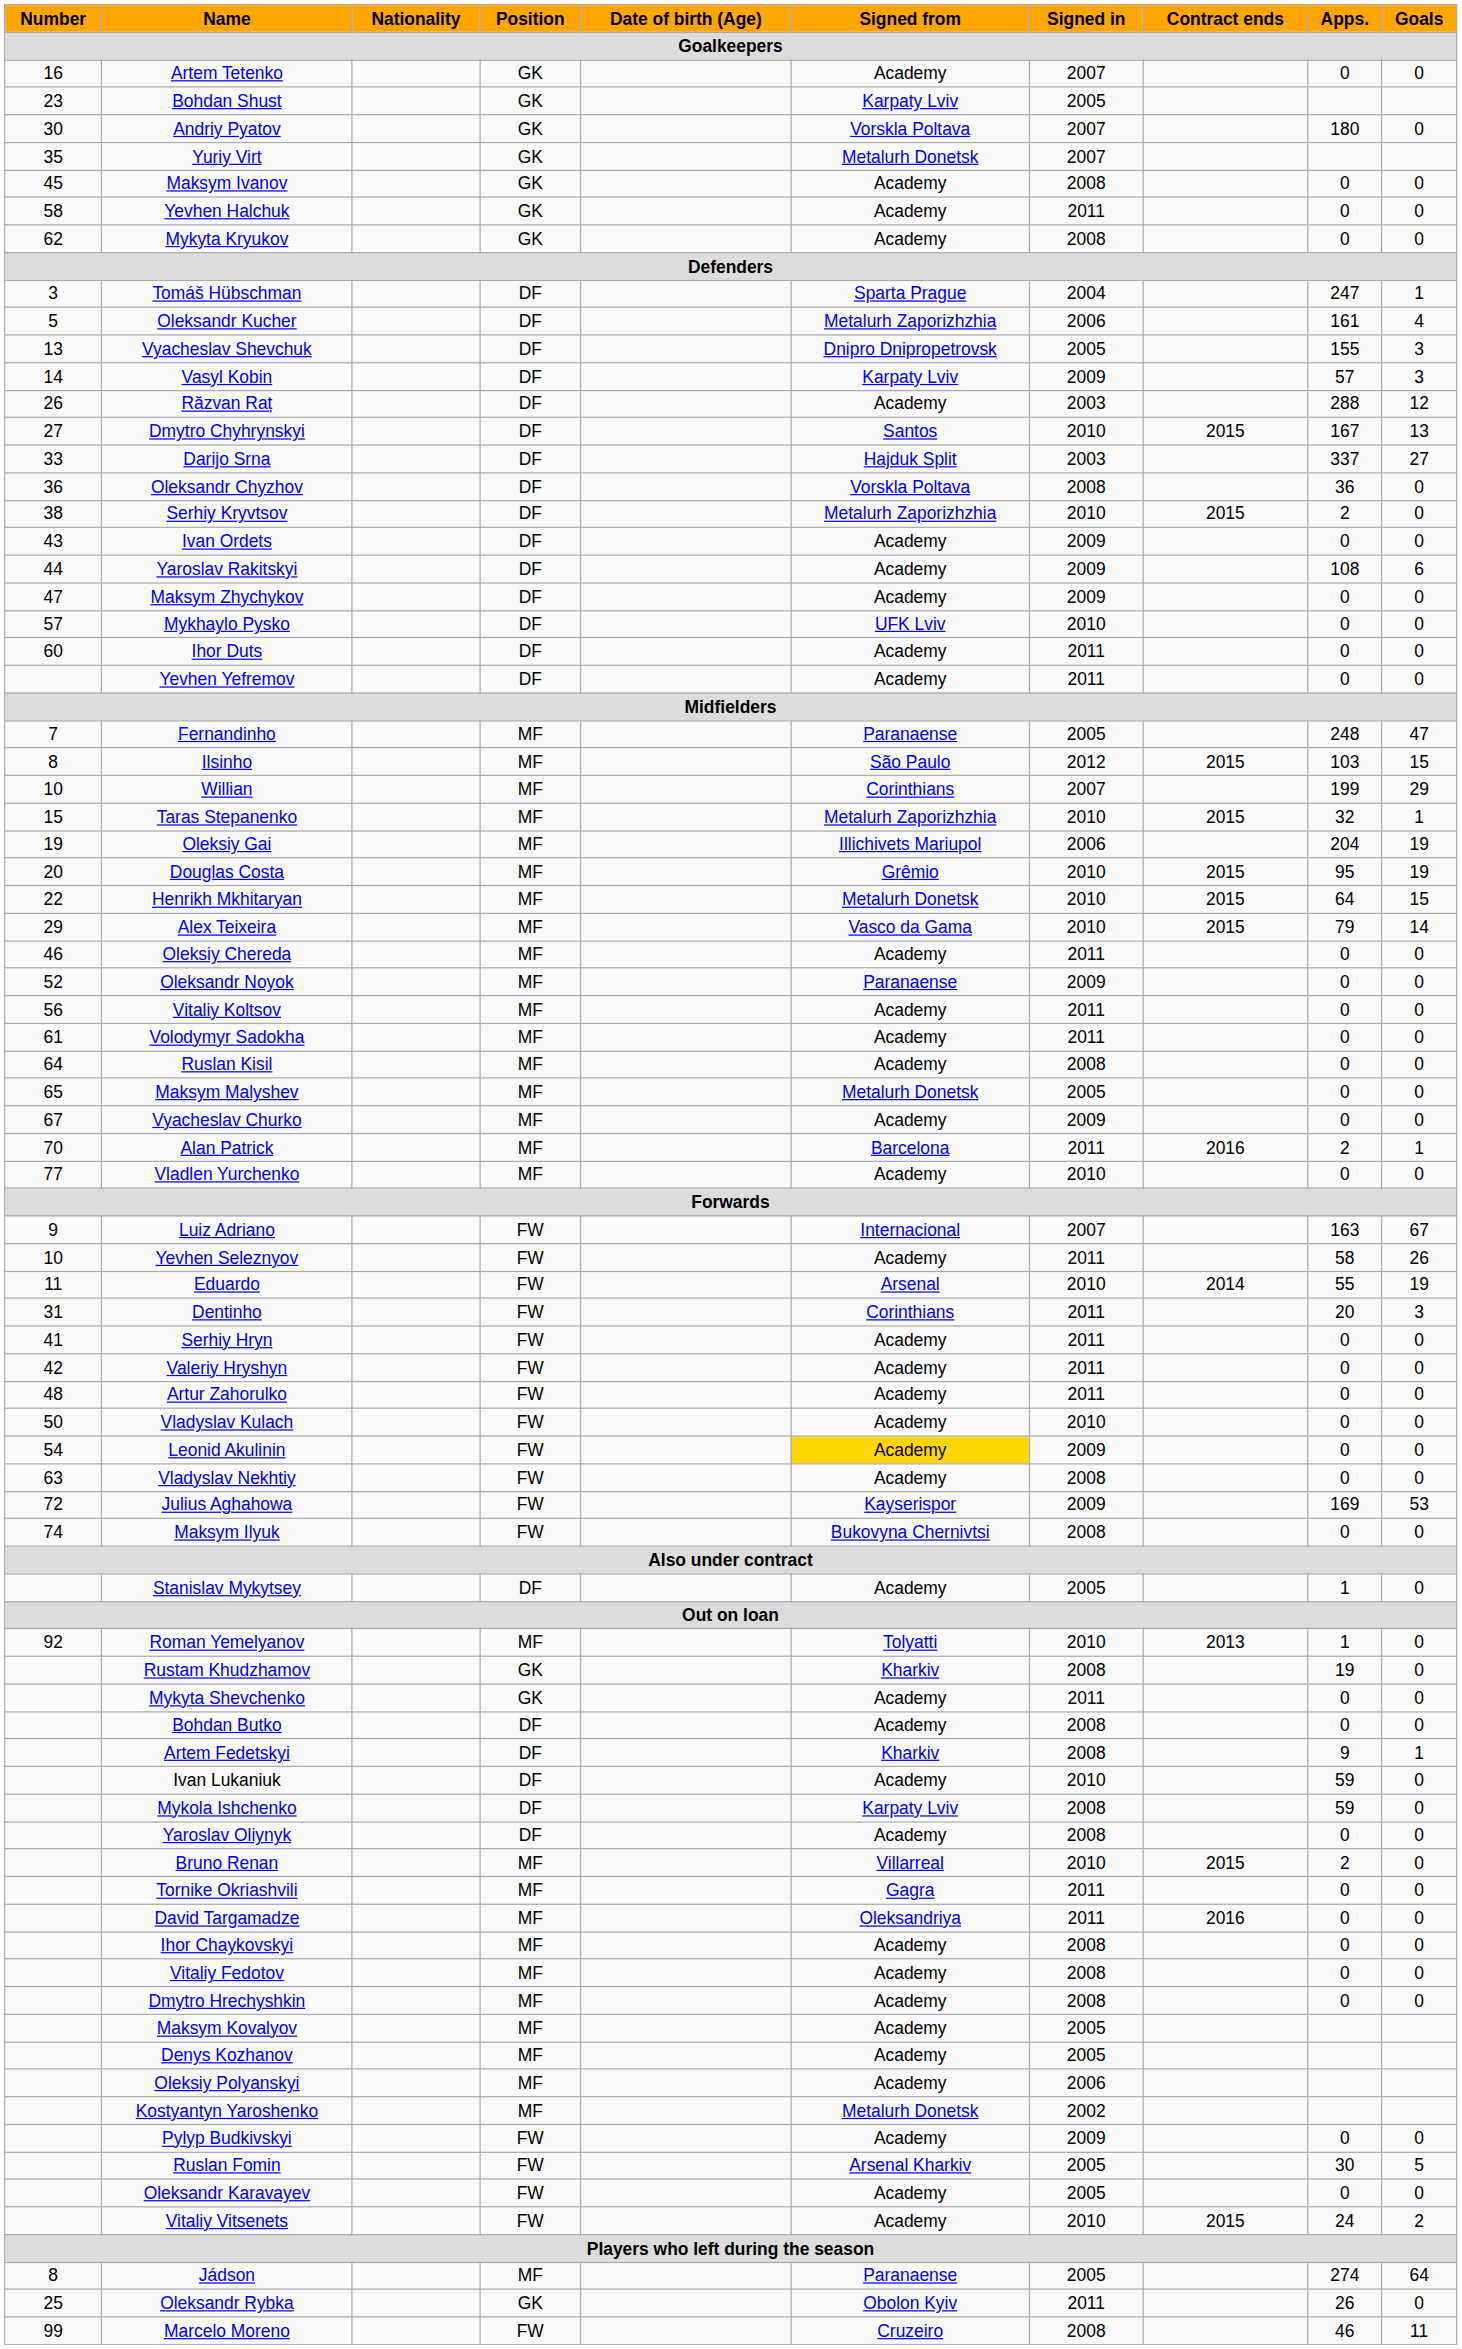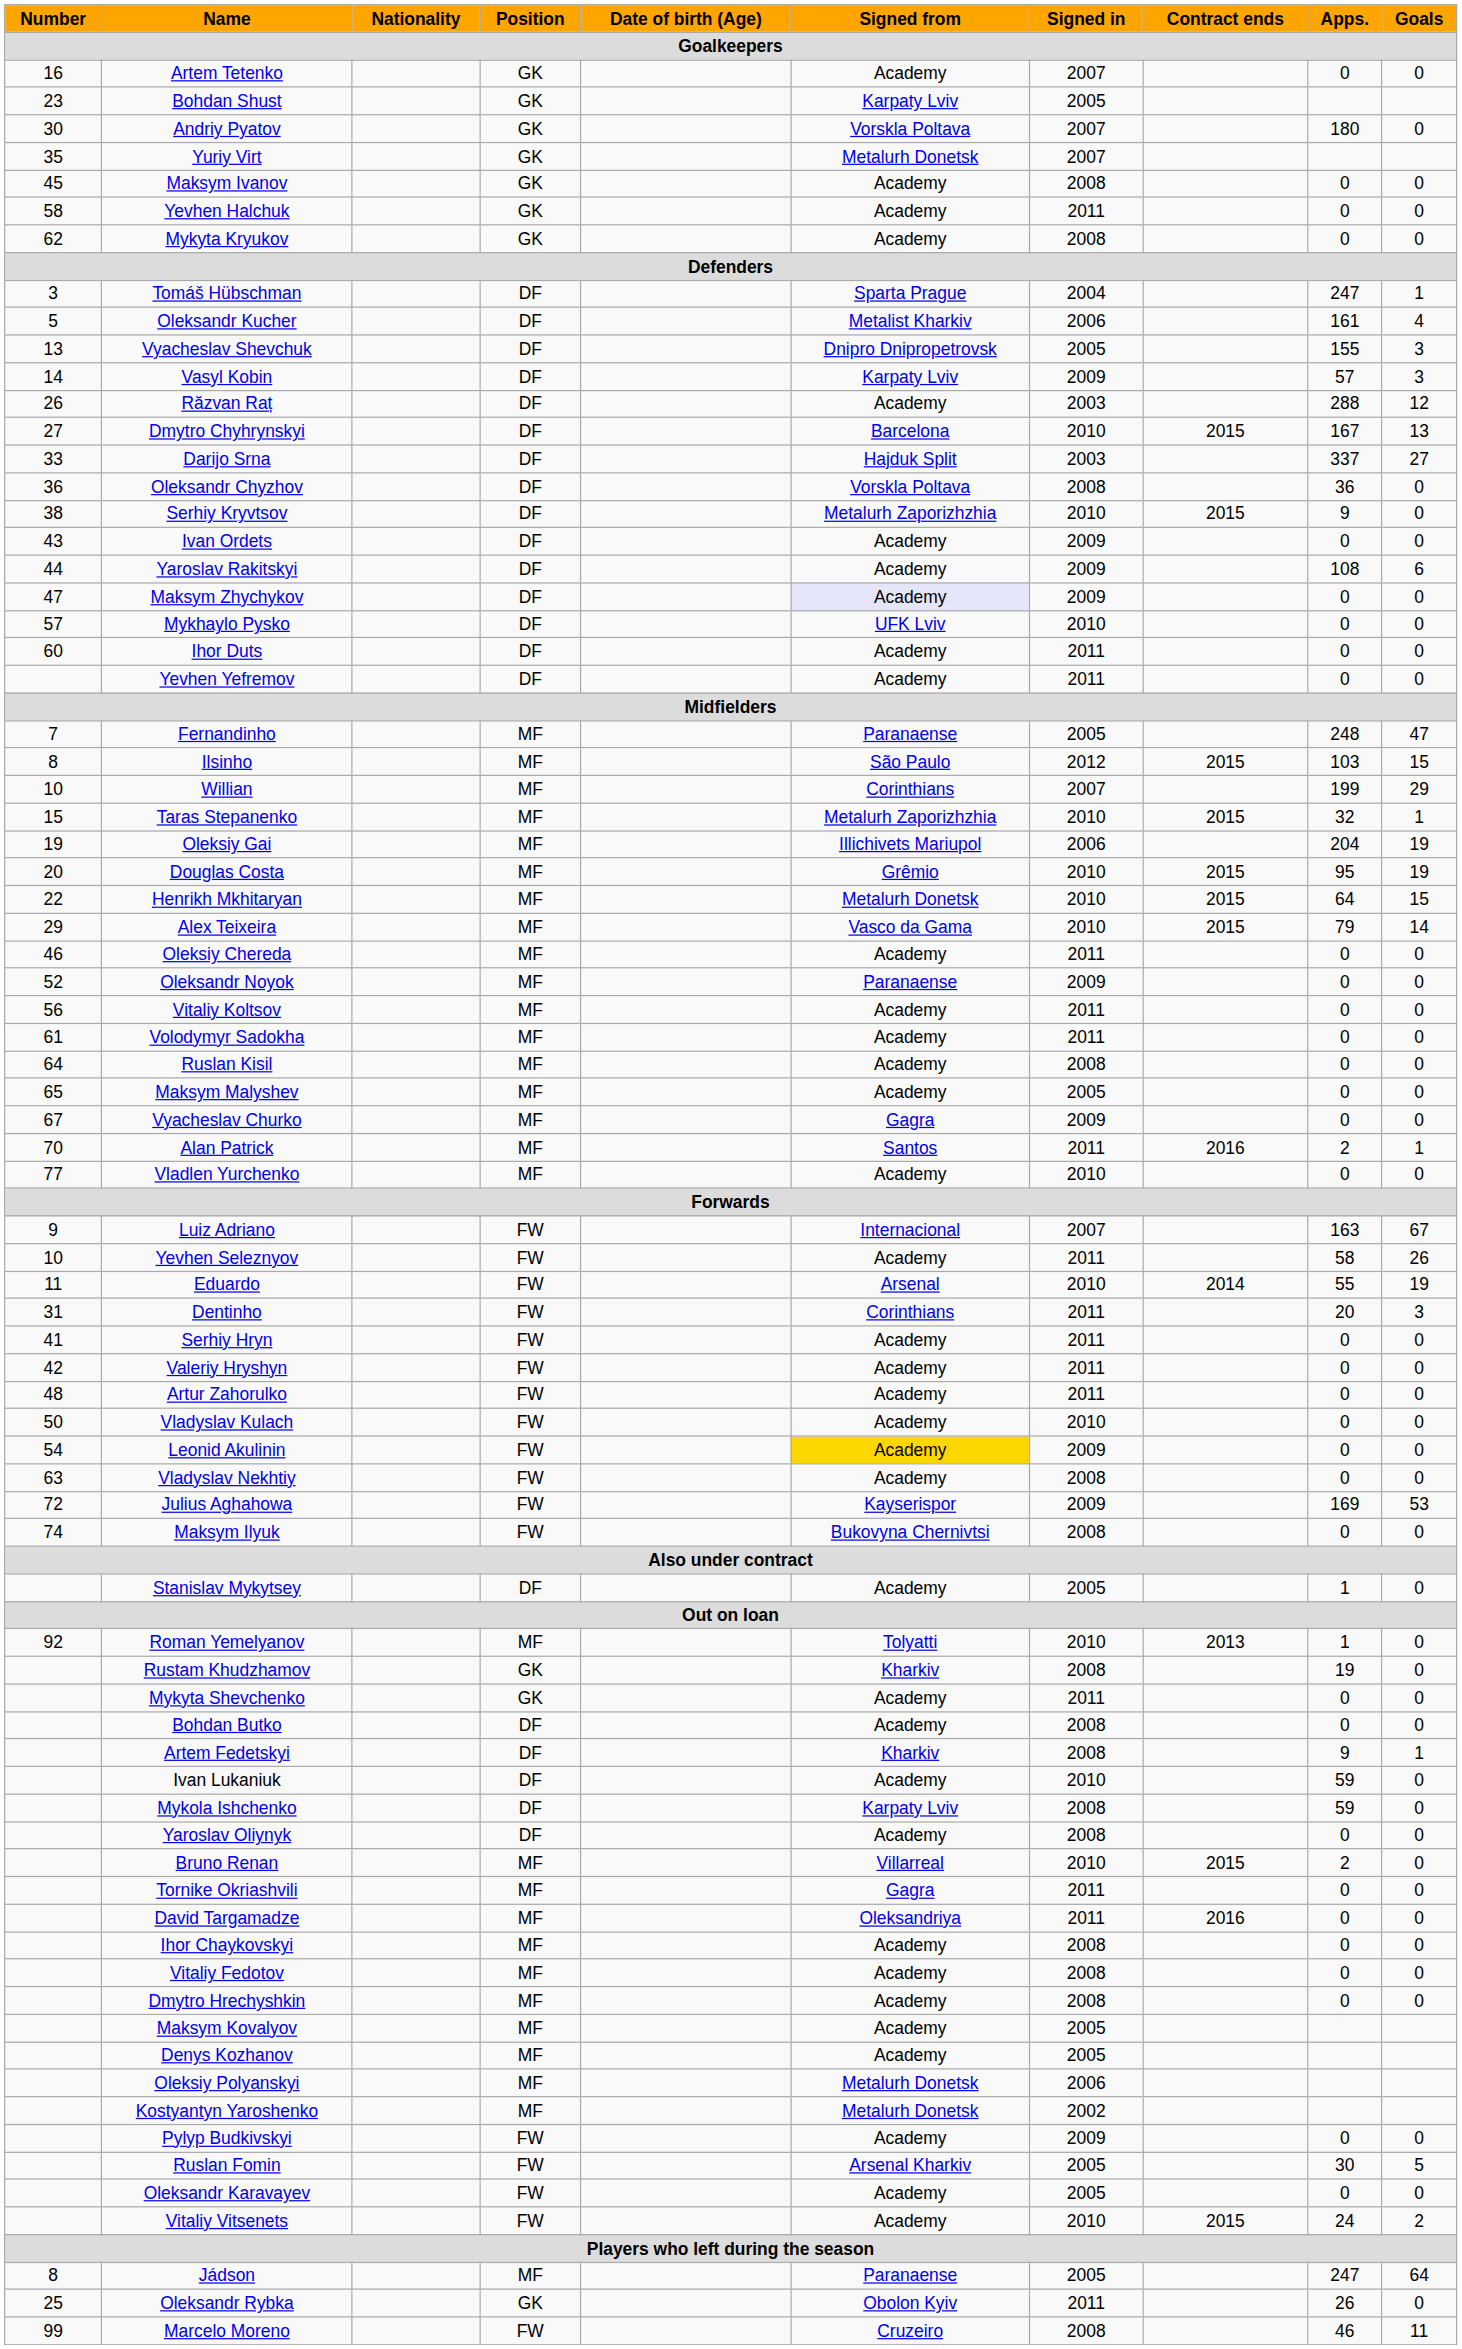Oleksandr Kucher | Signed from: Metalurh Zaporizhzhia -> Metalist Kharkiv
Dmytro Chyhrynskyi | Signed from: Santos -> Barcelona
Serhiy Kryvtsov | Apps.: 2 -> 9
Maksym Zhychykov | Signed from: no background -> lavender background
Maksym Malyshev | Signed from: Metalurh Donetsk -> Academy
Vyacheslav Churko | Signed from: Academy -> Gagra
Alan Patrick | Signed from: Barcelona -> Santos
Oleksiy Polyanskyi | Signed from: Academy -> Metalurh Donetsk
Jádson | Apps.: 274 -> 247
